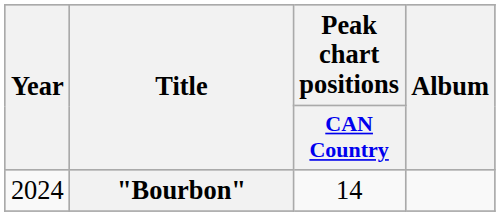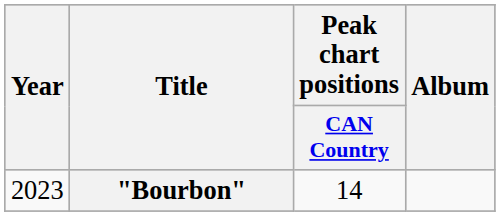"Bourbon" | Year: 2024 -> 2023
